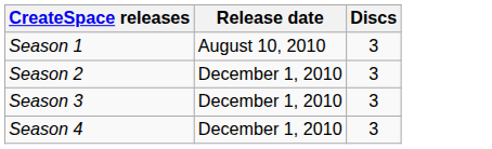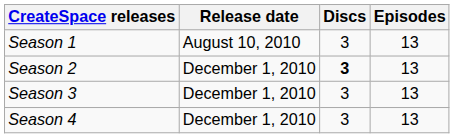+ column: Episodes | 13 | 13 | 13 | 13
Season 2 | Discs: normal -> bold
